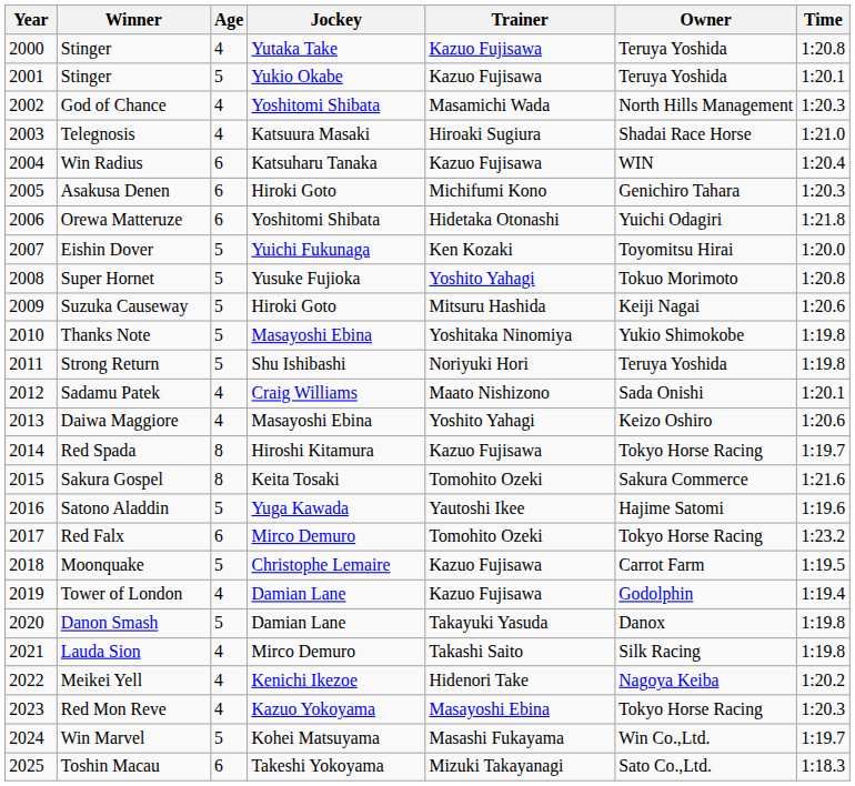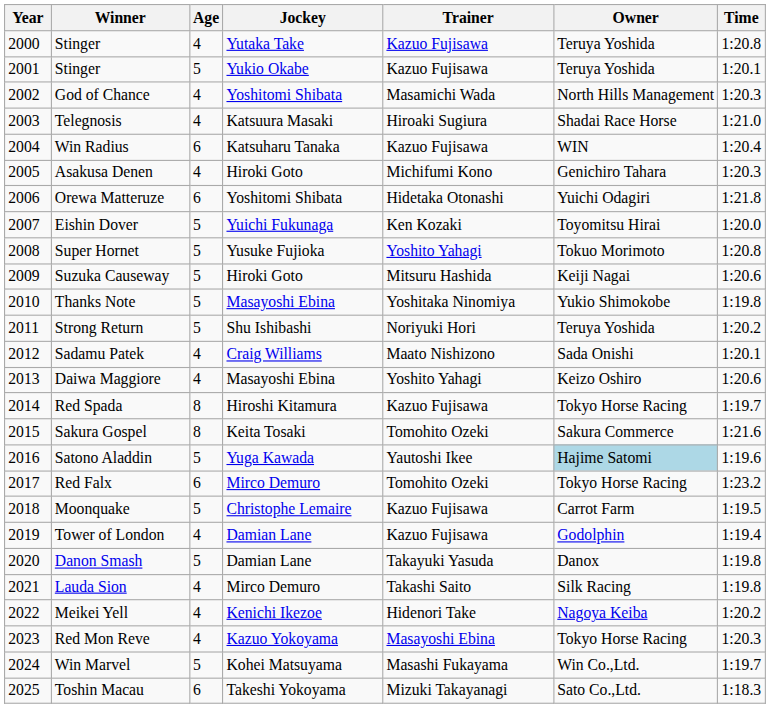Asakusa Denen | Age: 6 -> 4
Strong Return | Time: 1:19.8 -> 1:20.2
Satono Aladdin | Owner: no background -> lightblue background
